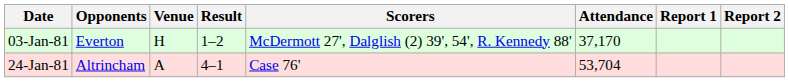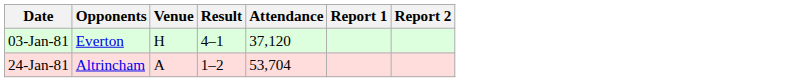- column: Scorers | McDermott 27', Dalglish (2) 39', 54', R. Kennedy 88' | Case 76'
03-Jan-81 | Result: 1–2 -> 4–1
03-Jan-81 | Attendance: 37,170 -> 37,120
24-Jan-81 | Result: 4–1 -> 1–2
